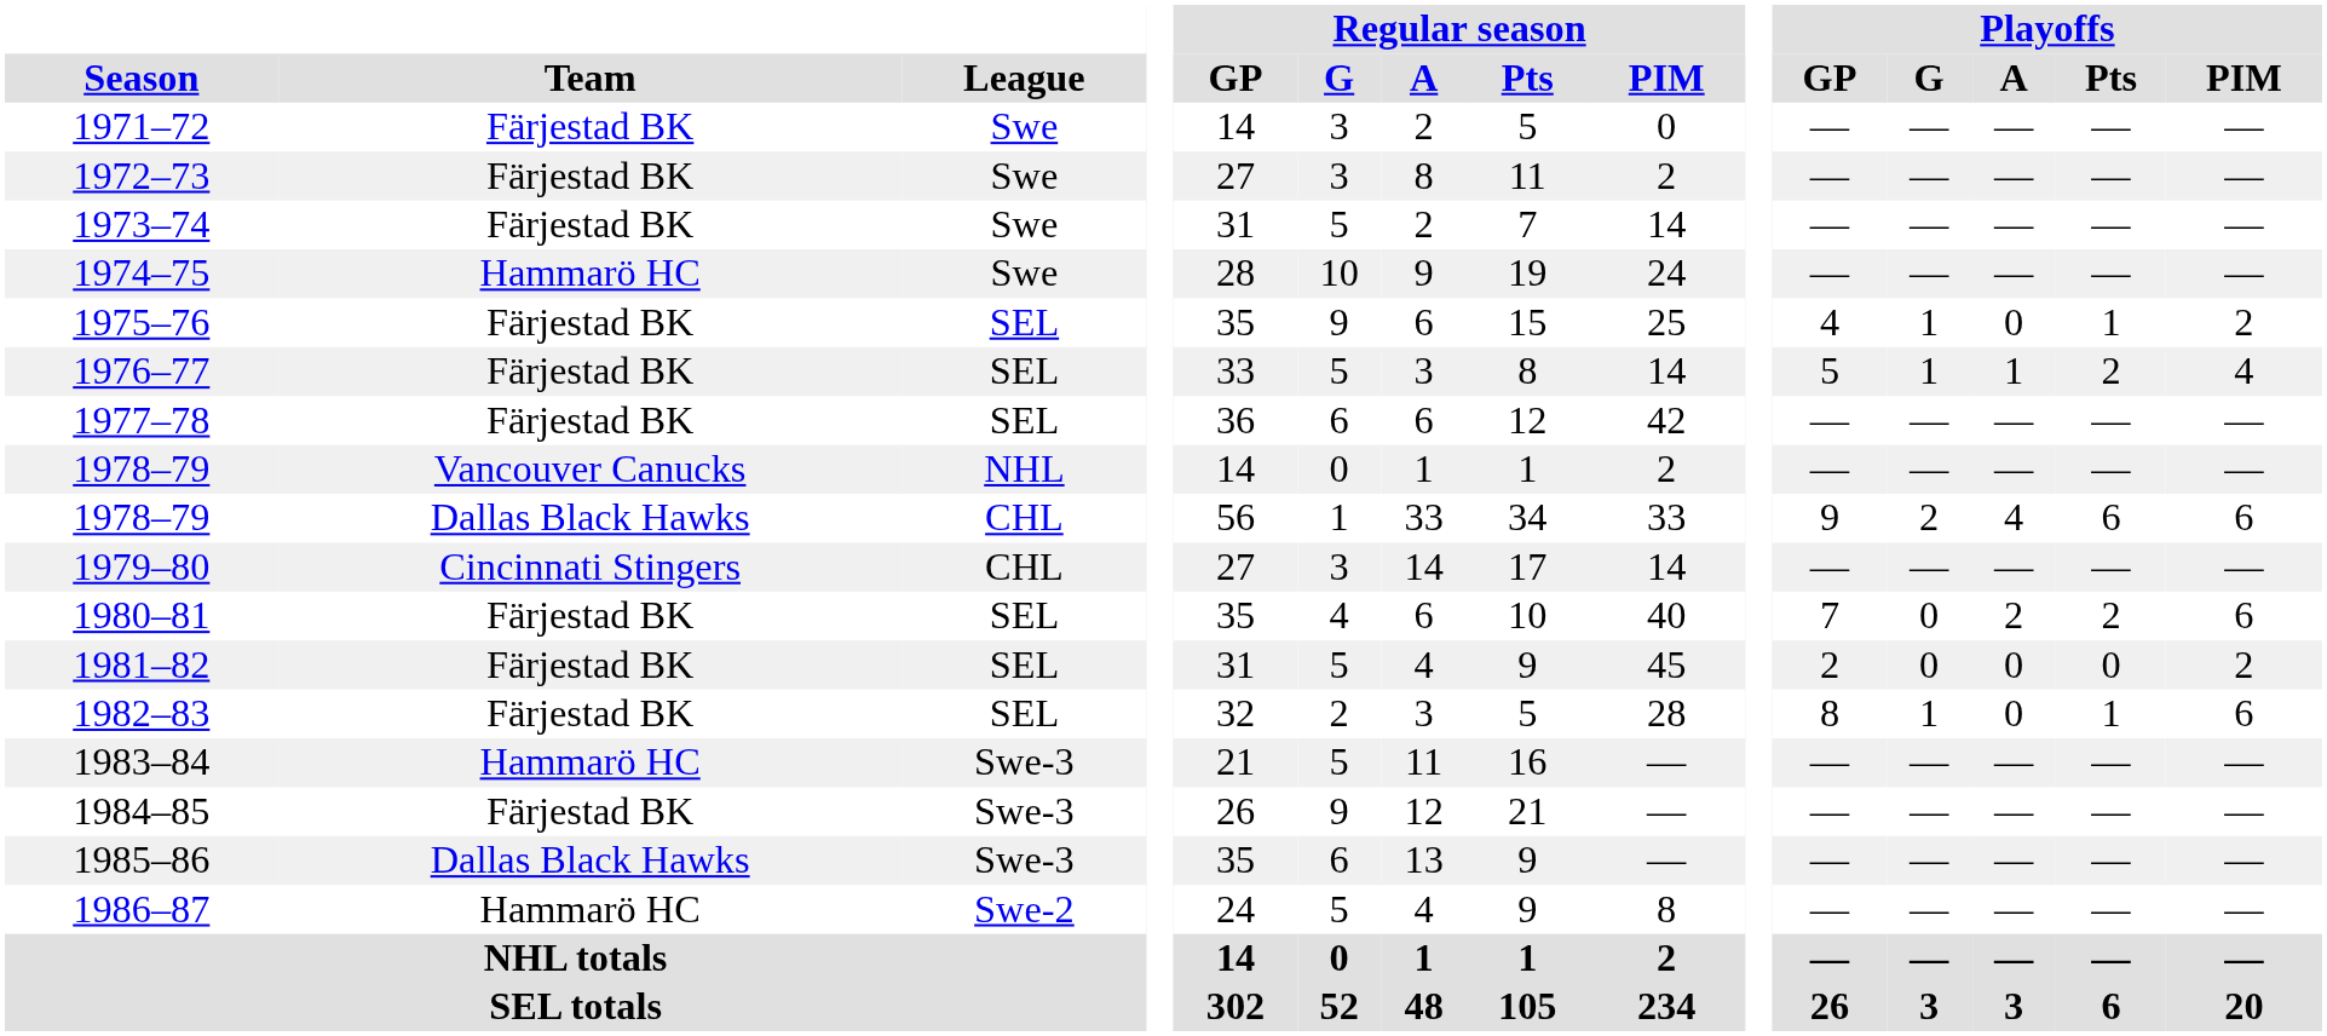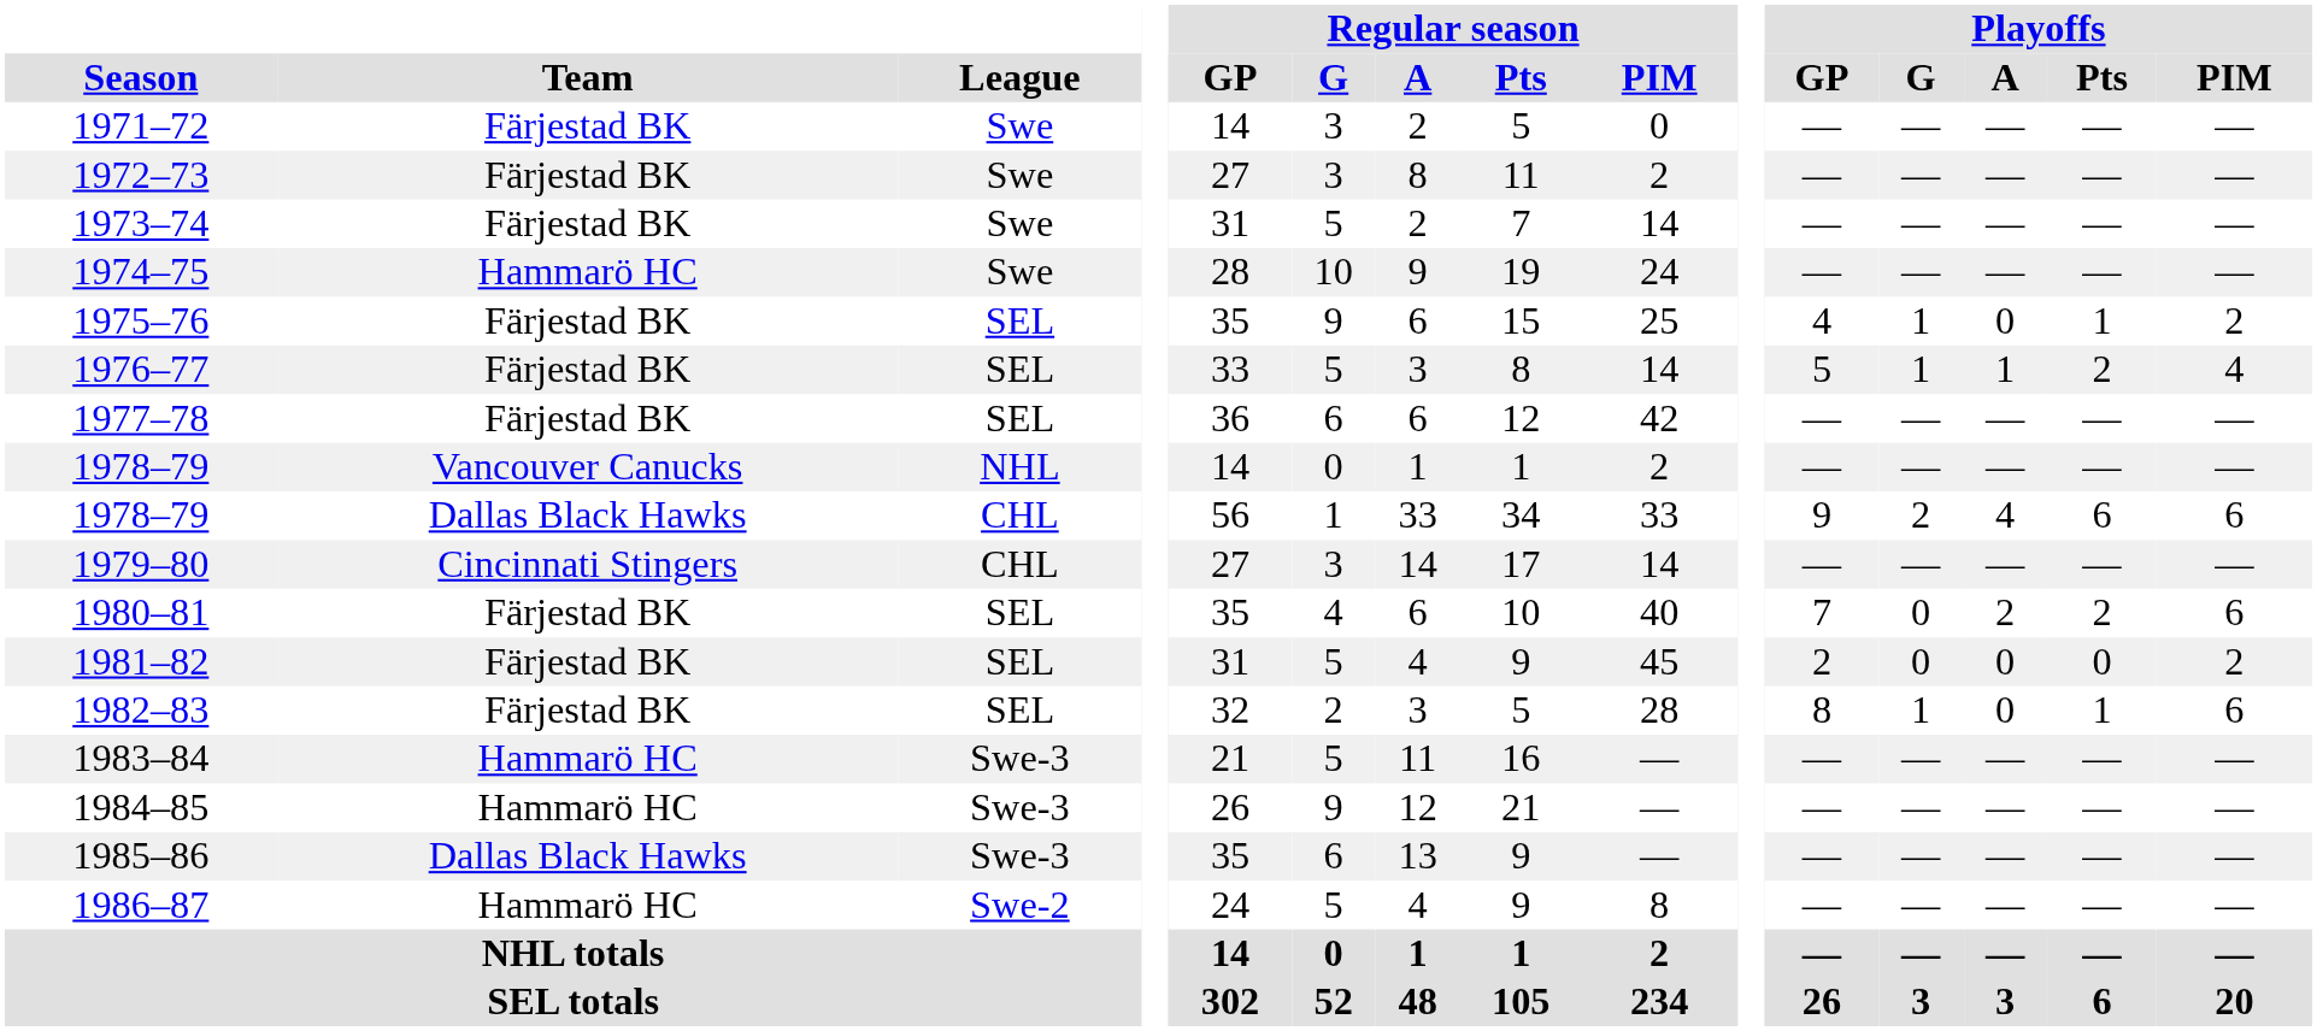1984–85 | Team: Färjestad BK -> Hammarö HC
